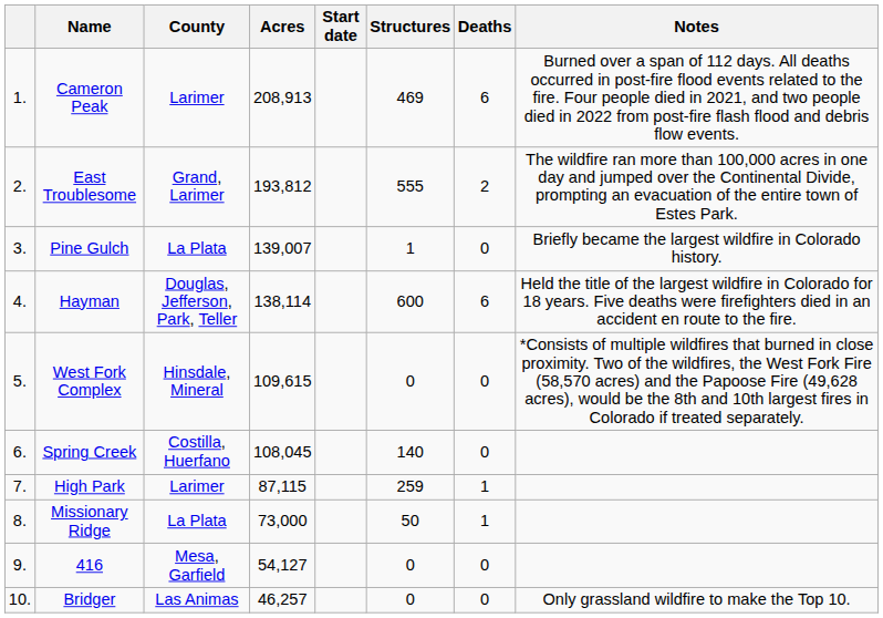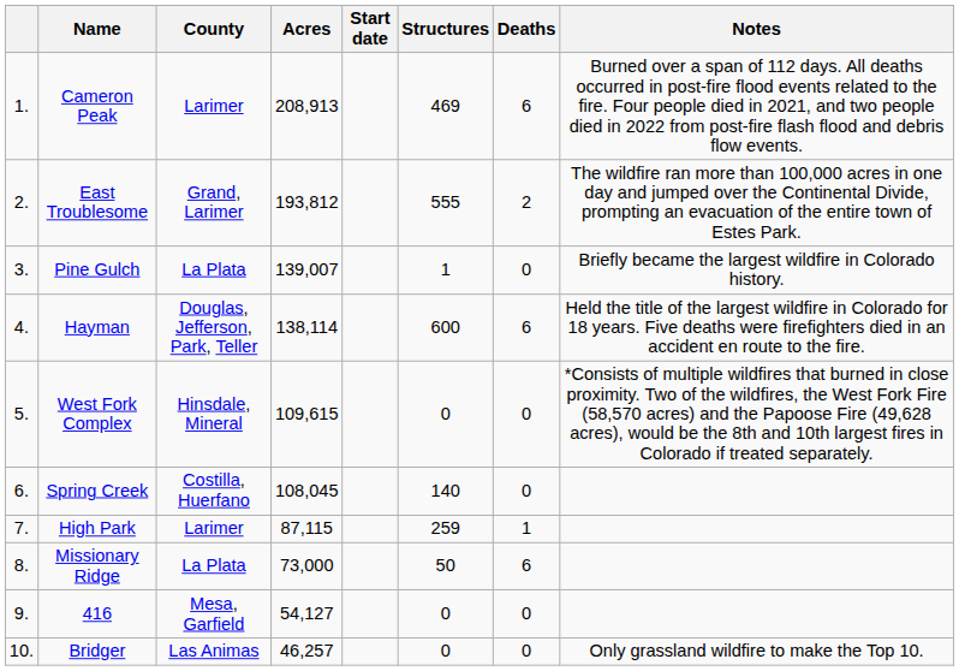Missionary Ridge | Deaths: 1 -> 6
